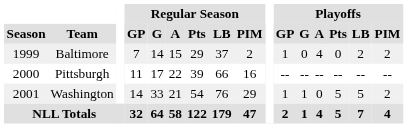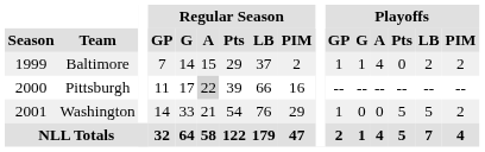Baltimore | Playoffs / G: 0 -> 1
Pittsburgh | Regular Season / A: no background -> lightgrey background
Washington | Playoffs / G: 1 -> 0
